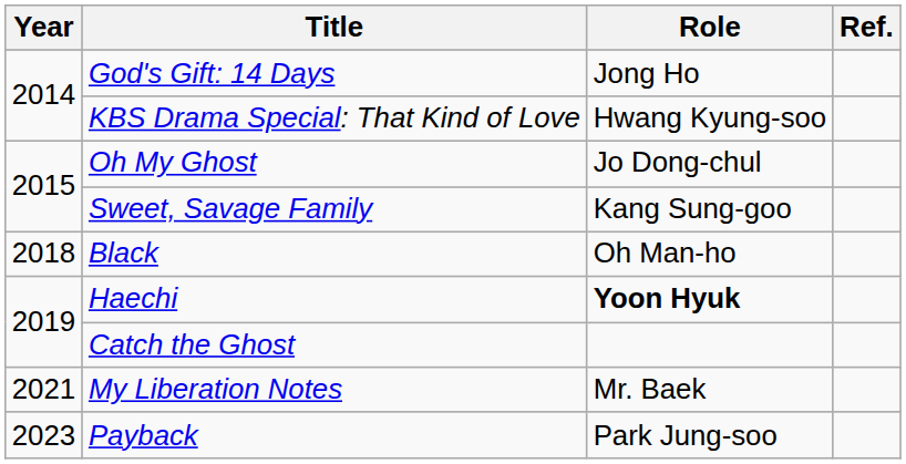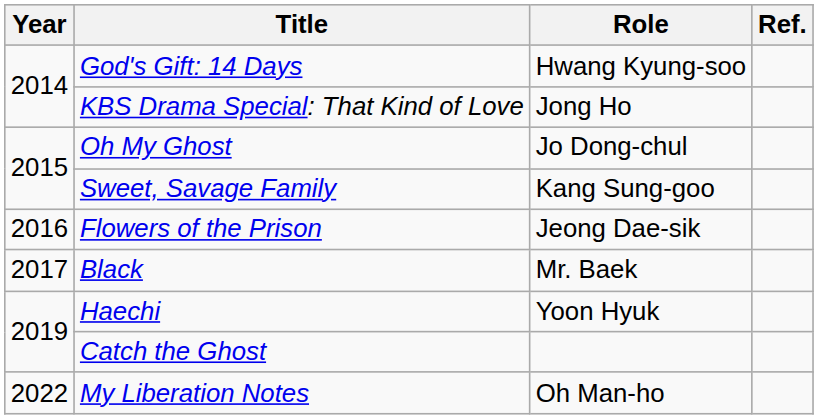God's Gift: 14 Days | Role: Jong Ho -> Hwang Kyung-soo
KBS Drama Special: That Kind of Love | Role: Hwang Kyung-soo -> Jong Ho
+ row: 2016 | Flowers of the Prison | Jeong Dae-sik
Black | Year: 2018 -> 2017
Black | Role: Oh Man-ho -> Mr. Baek
Haechi | Role: bold -> normal
My Liberation Notes | Year: 2021 -> 2022
My Liberation Notes | Role: Mr. Baek -> Oh Man-ho
- row: 2023 | Payback | Park Jung-soo
